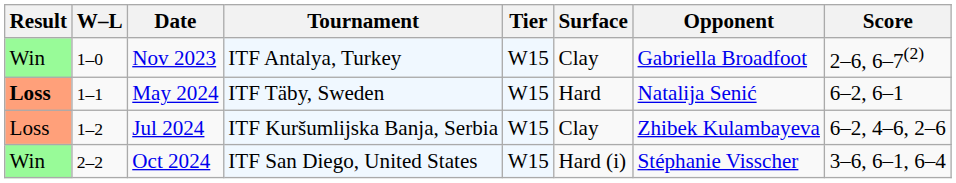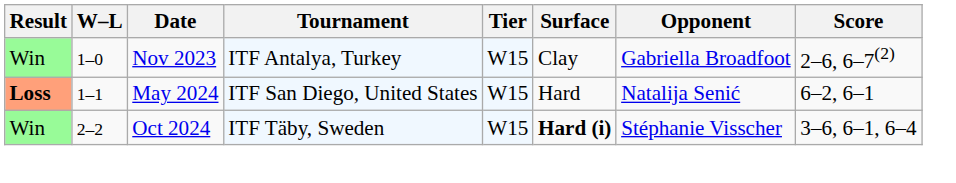May 2024 | Tournament: ITF Täby, Sweden -> ITF San Diego, United States
- row: Loss | 1–2 | Jul 2024 | ITF Kuršumlijska Banja, Serbia | W15 | Clay | Zhibek Kulambayeva | 6–2, 4–6, 2–6
Oct 2024 | Tournament: ITF San Diego, United States -> ITF Täby, Sweden
Oct 2024 | Surface: normal -> bold
